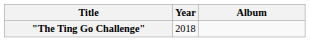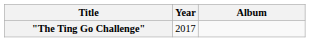"The Ting Go Challenge" | Year: 2018 -> 2017
